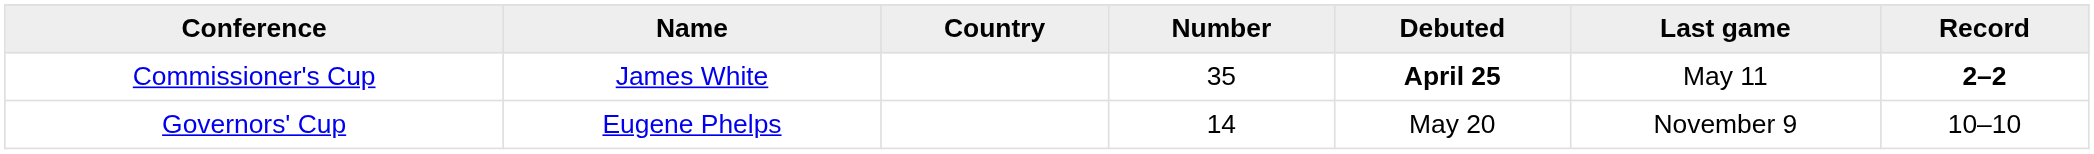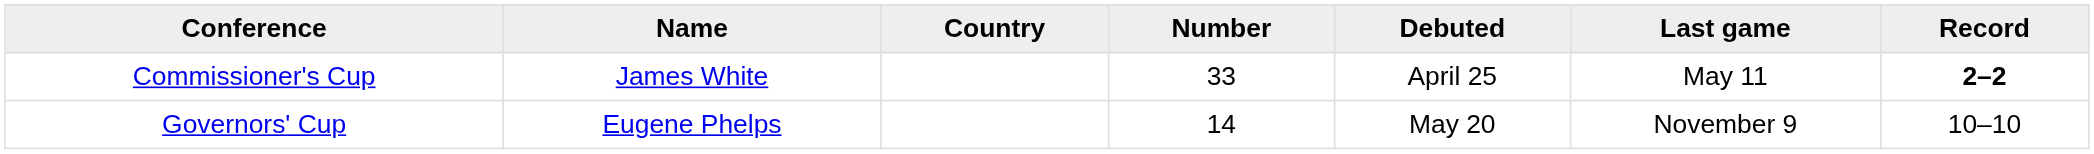Commissioner's Cup / James White | Number: 35 -> 33
Commissioner's Cup / James White | Debuted: bold -> normal
